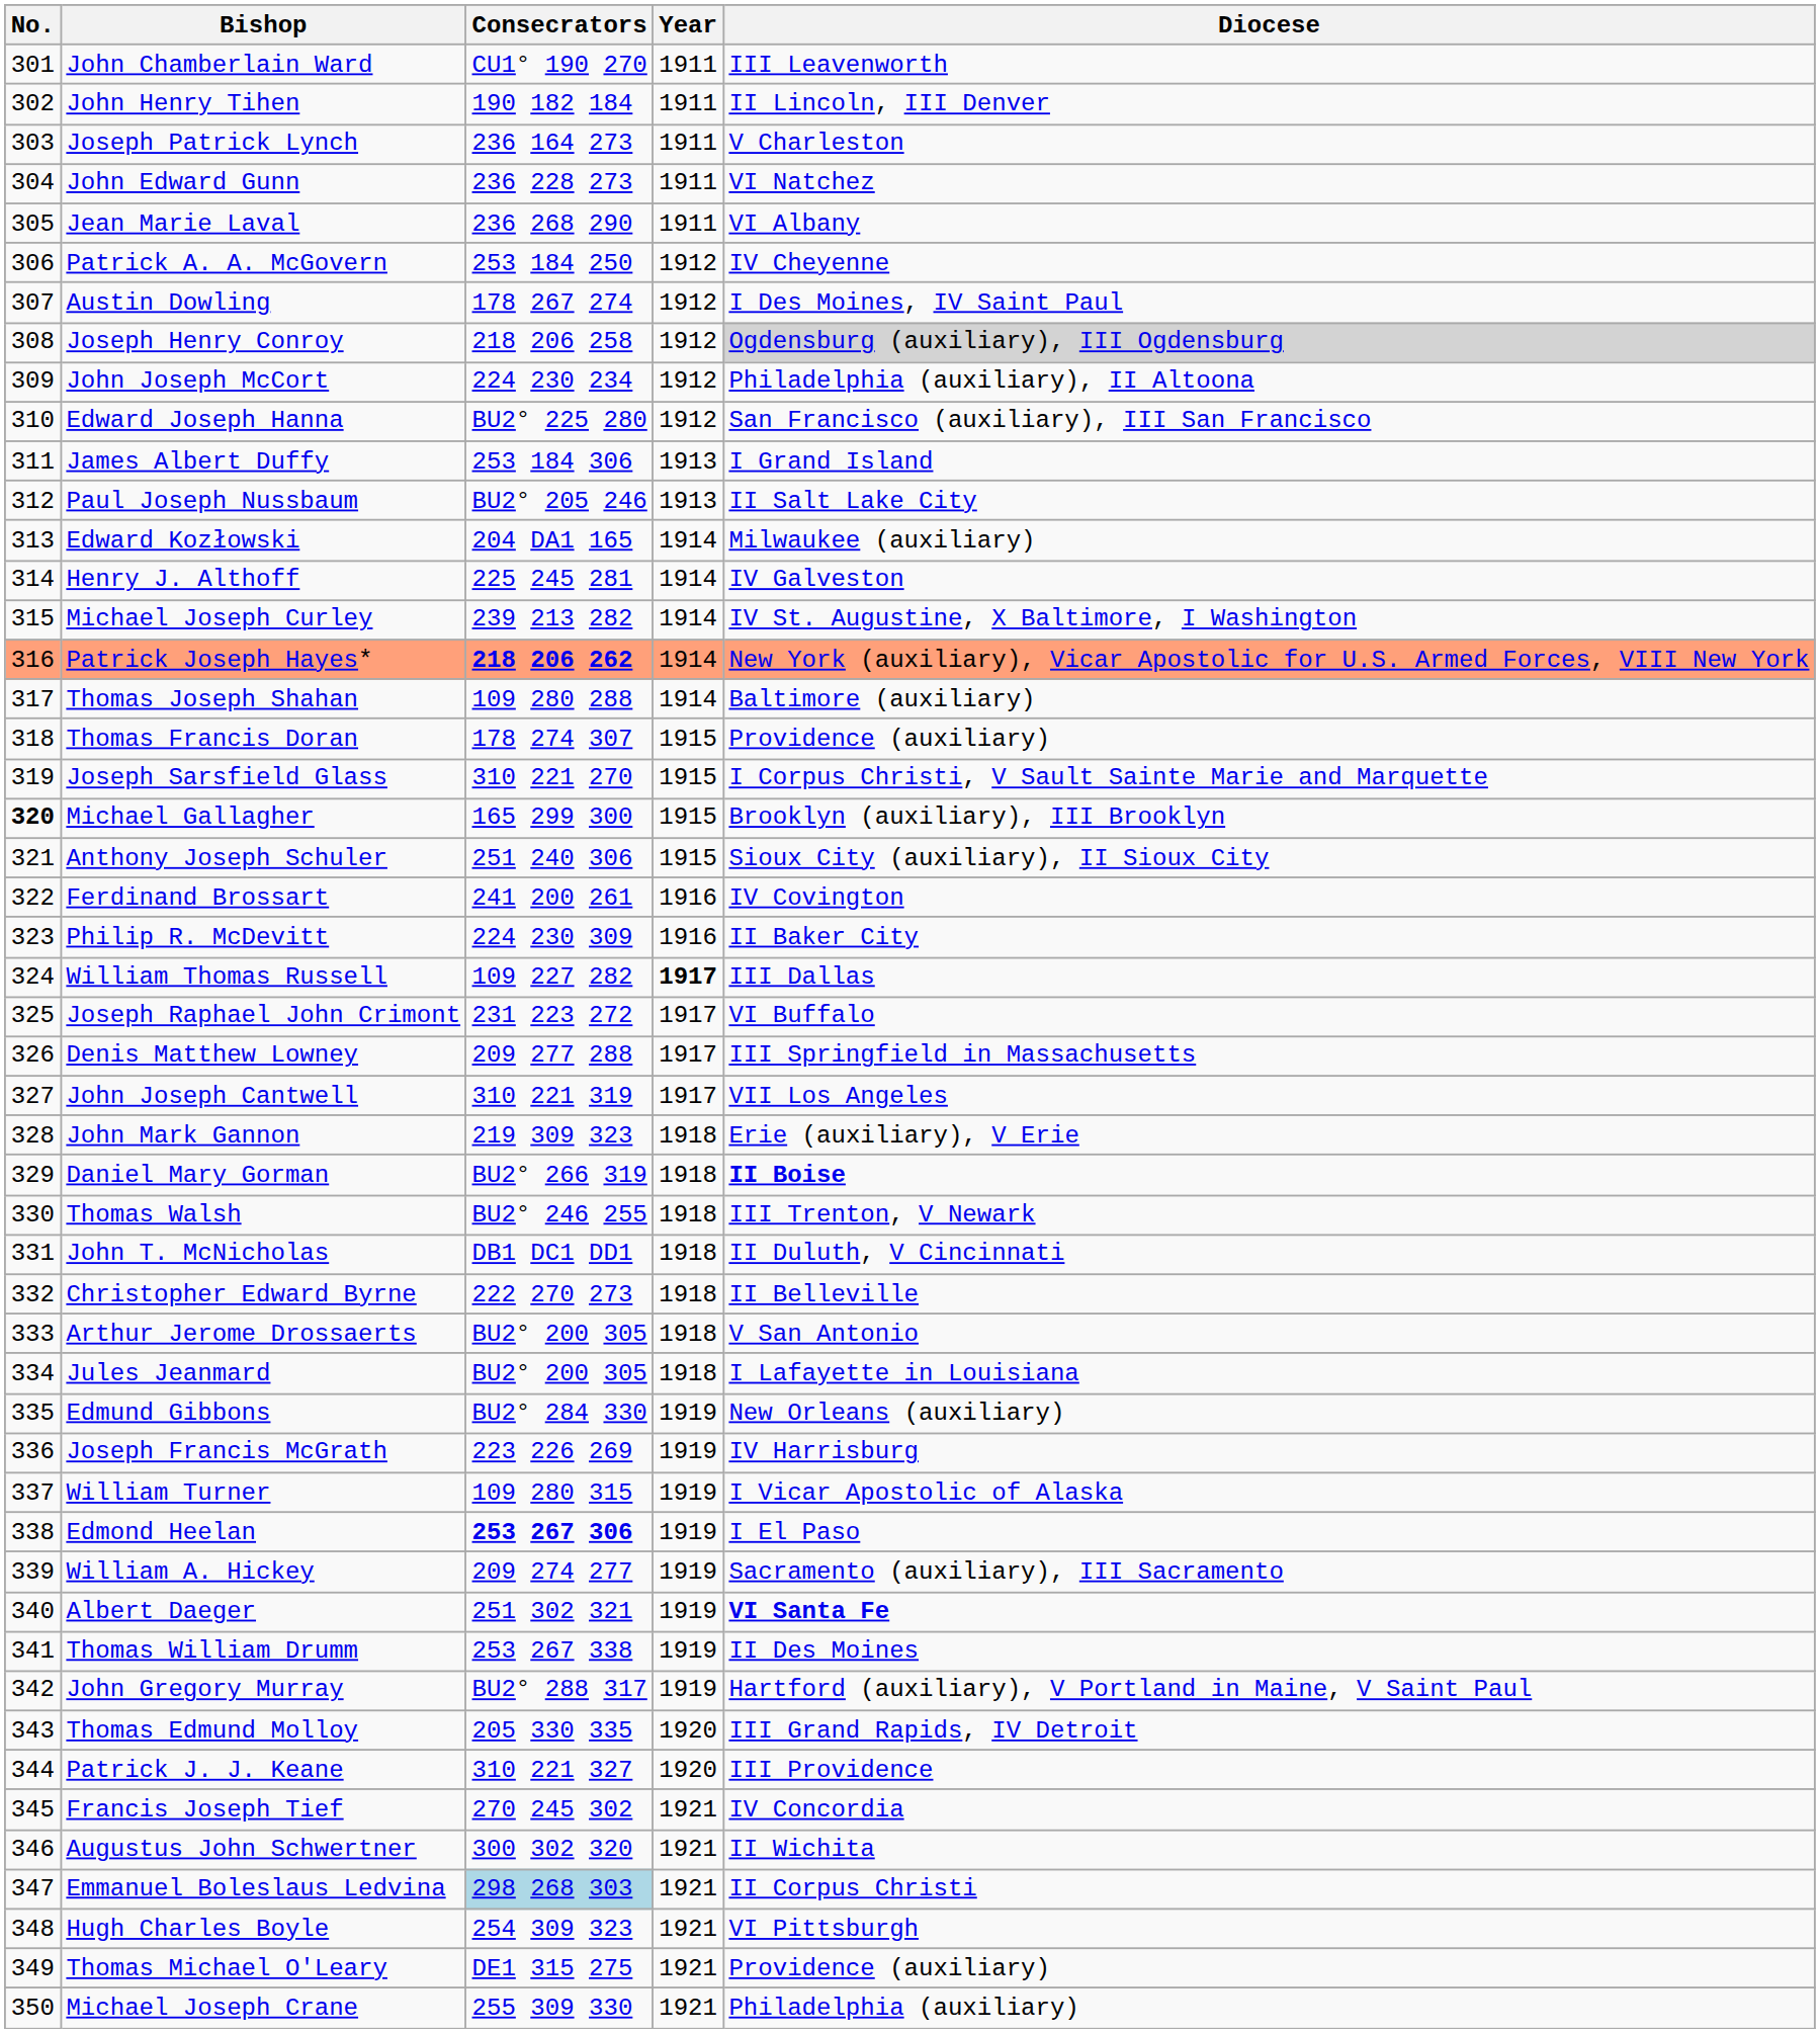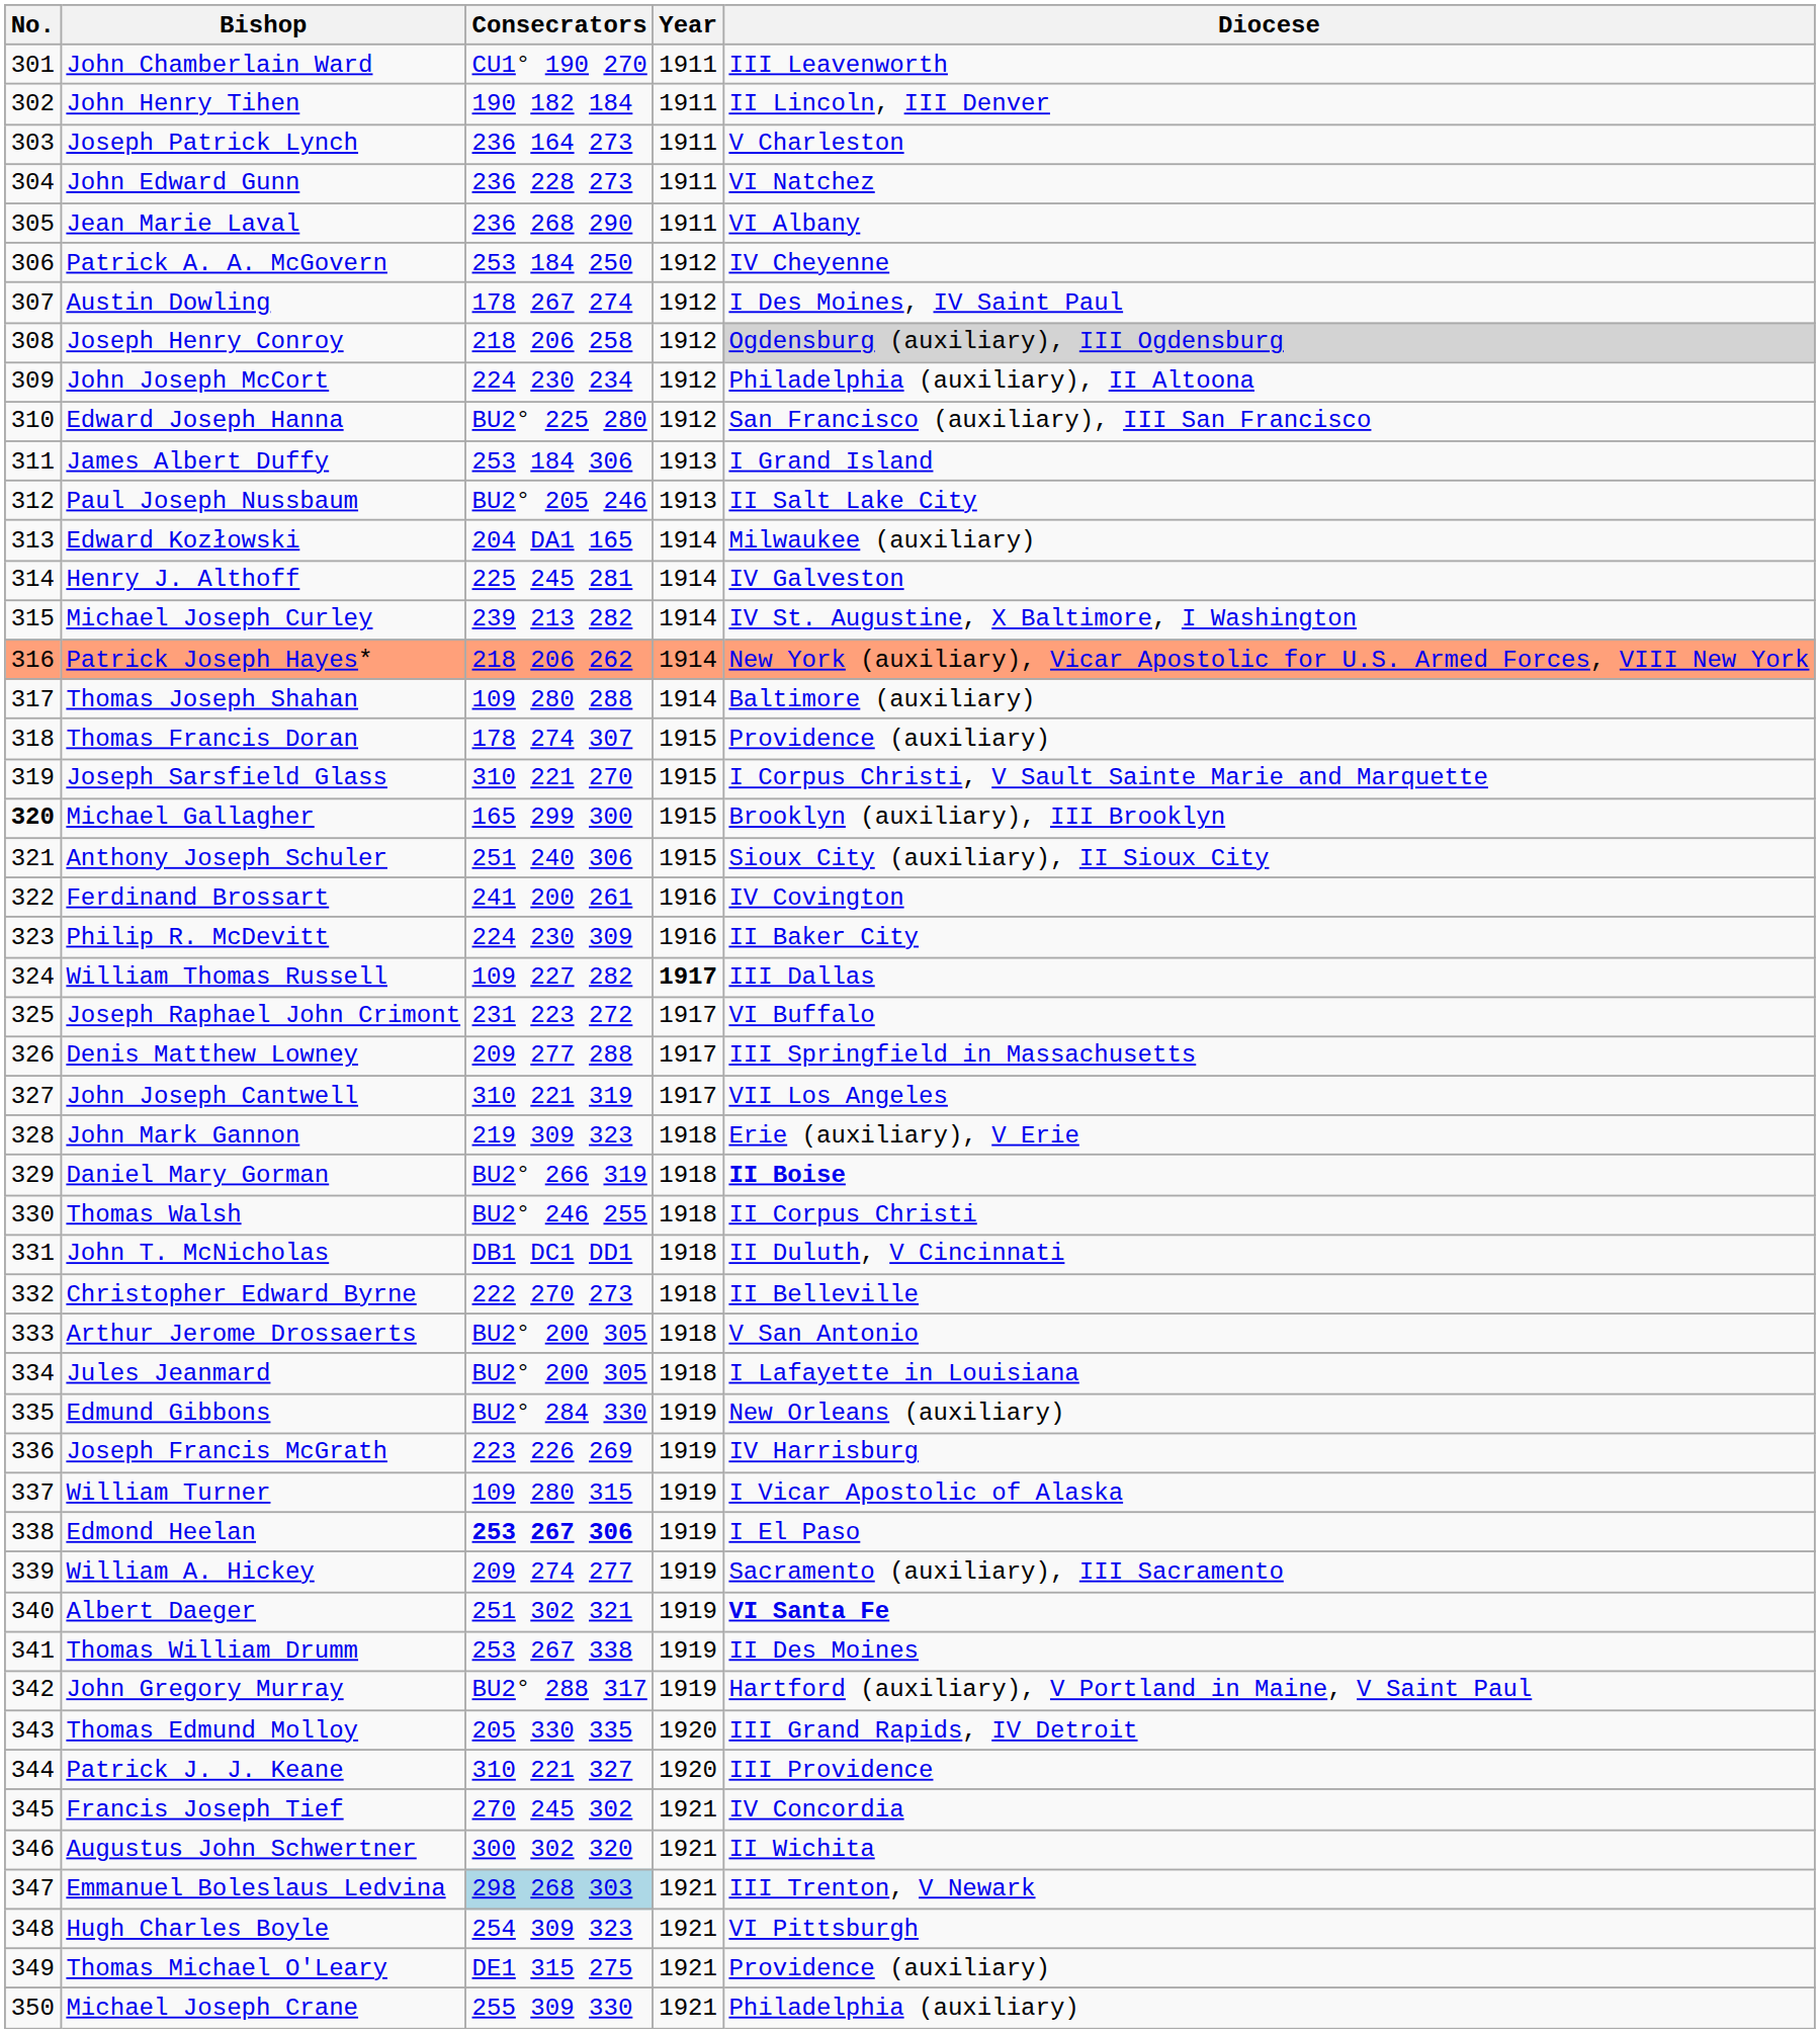Patrick Joseph Hayes* | Consecrators: bold -> normal
Thomas Walsh | Diocese: III Trenton, V Newark -> II Corpus Christi
Emmanuel Boleslaus Ledvina | Diocese: II Corpus Christi -> III Trenton, V Newark
